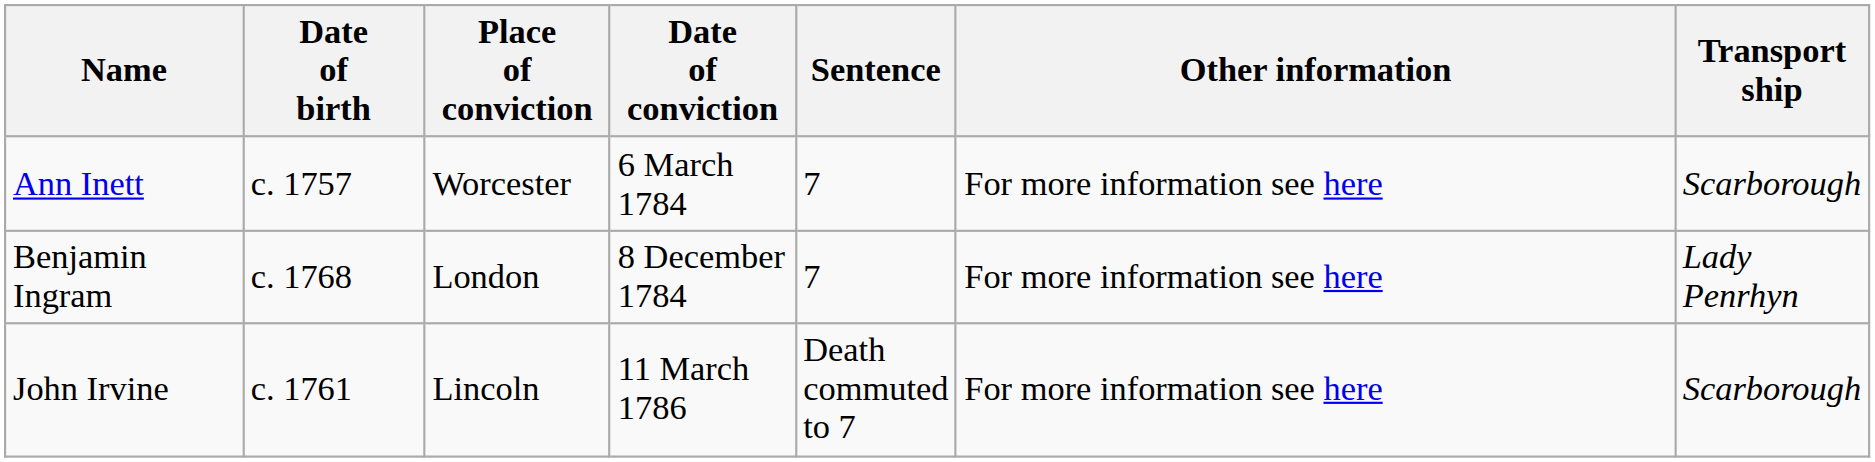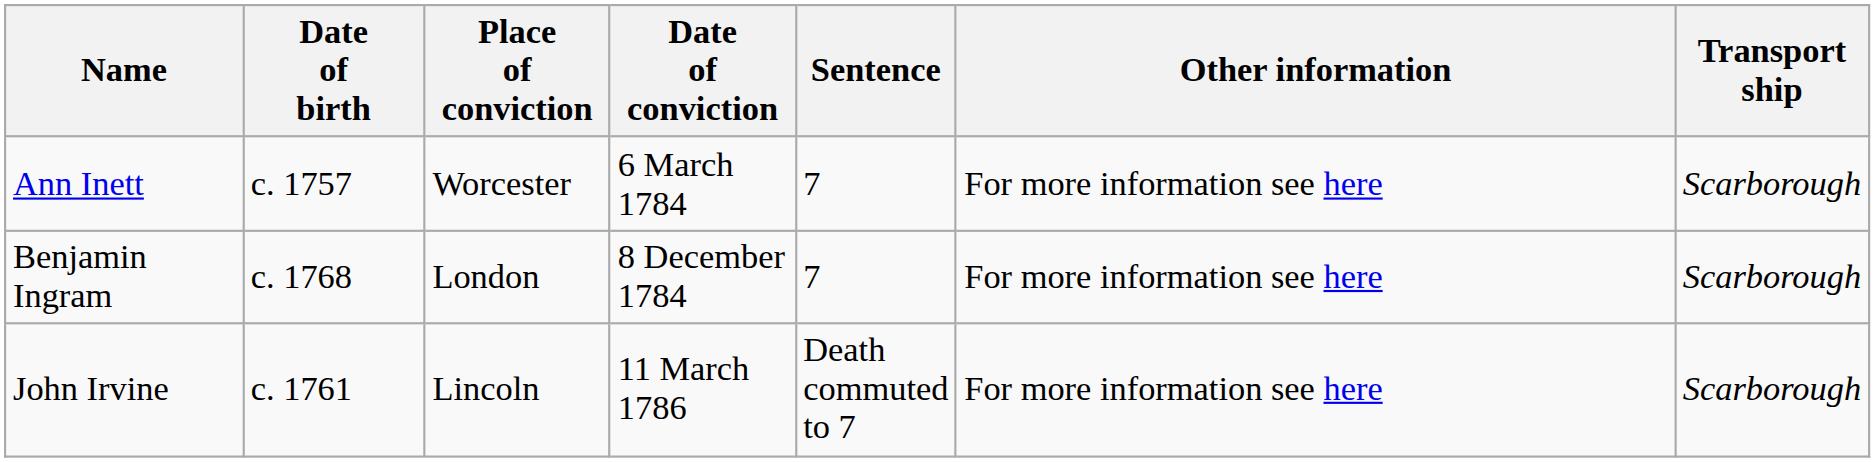Benjamin Ingram | Transport ship: Lady Penrhyn -> Scarborough
